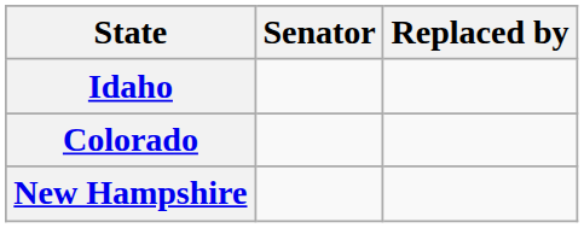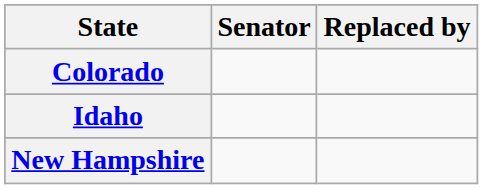rows swapped: Colorado <-> Idaho
